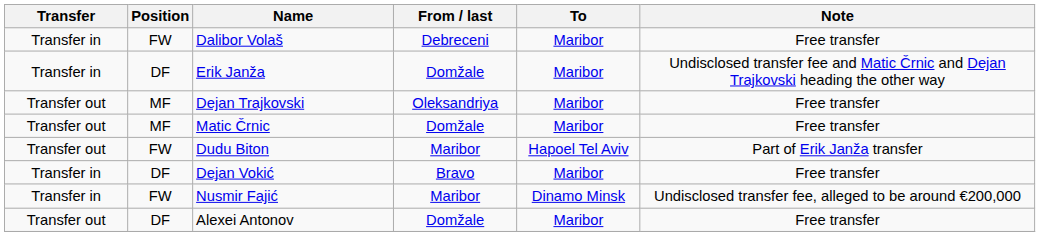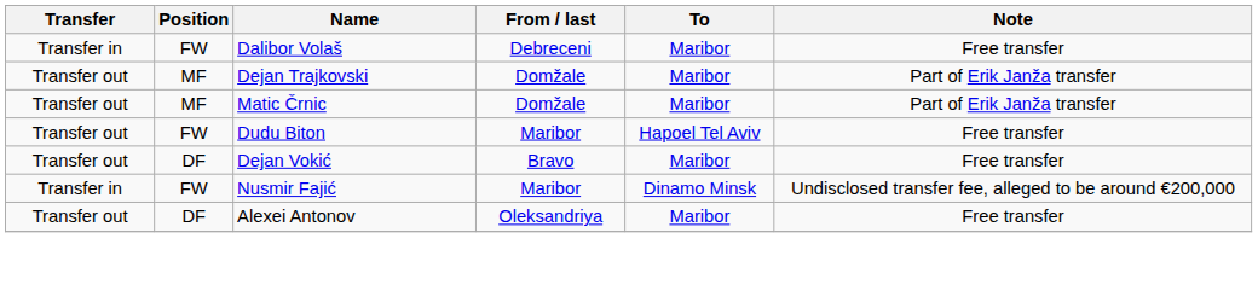- row: Transfer in | DF | Erik Janža | Domžale | Maribor | Undisclosed transfer fee and Matic Črnic and Dejan Trajkovski heading the other way
Dejan Trajkovski | From / last: Oleksandriya -> Domžale
Dejan Trajkovski | Note: Free transfer -> Part of Erik Janža transfer
Matic Črnic | Note: Free transfer -> Part of Erik Janža transfer
Dudu Biton | Note: Part of Erik Janža transfer -> Free transfer
Dejan Vokić | Transfer: Transfer in -> Transfer out
Alexei Antonov | From / last: Domžale -> Oleksandriya
